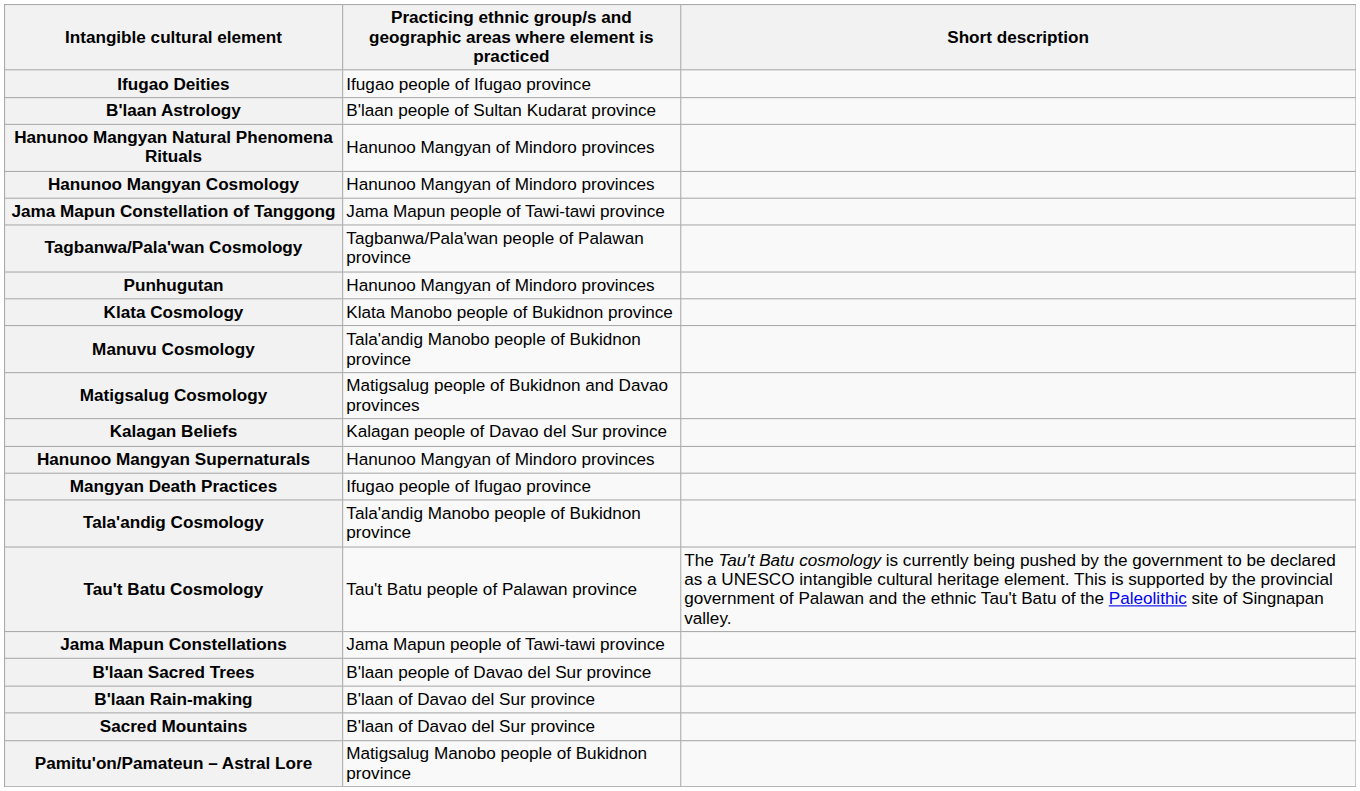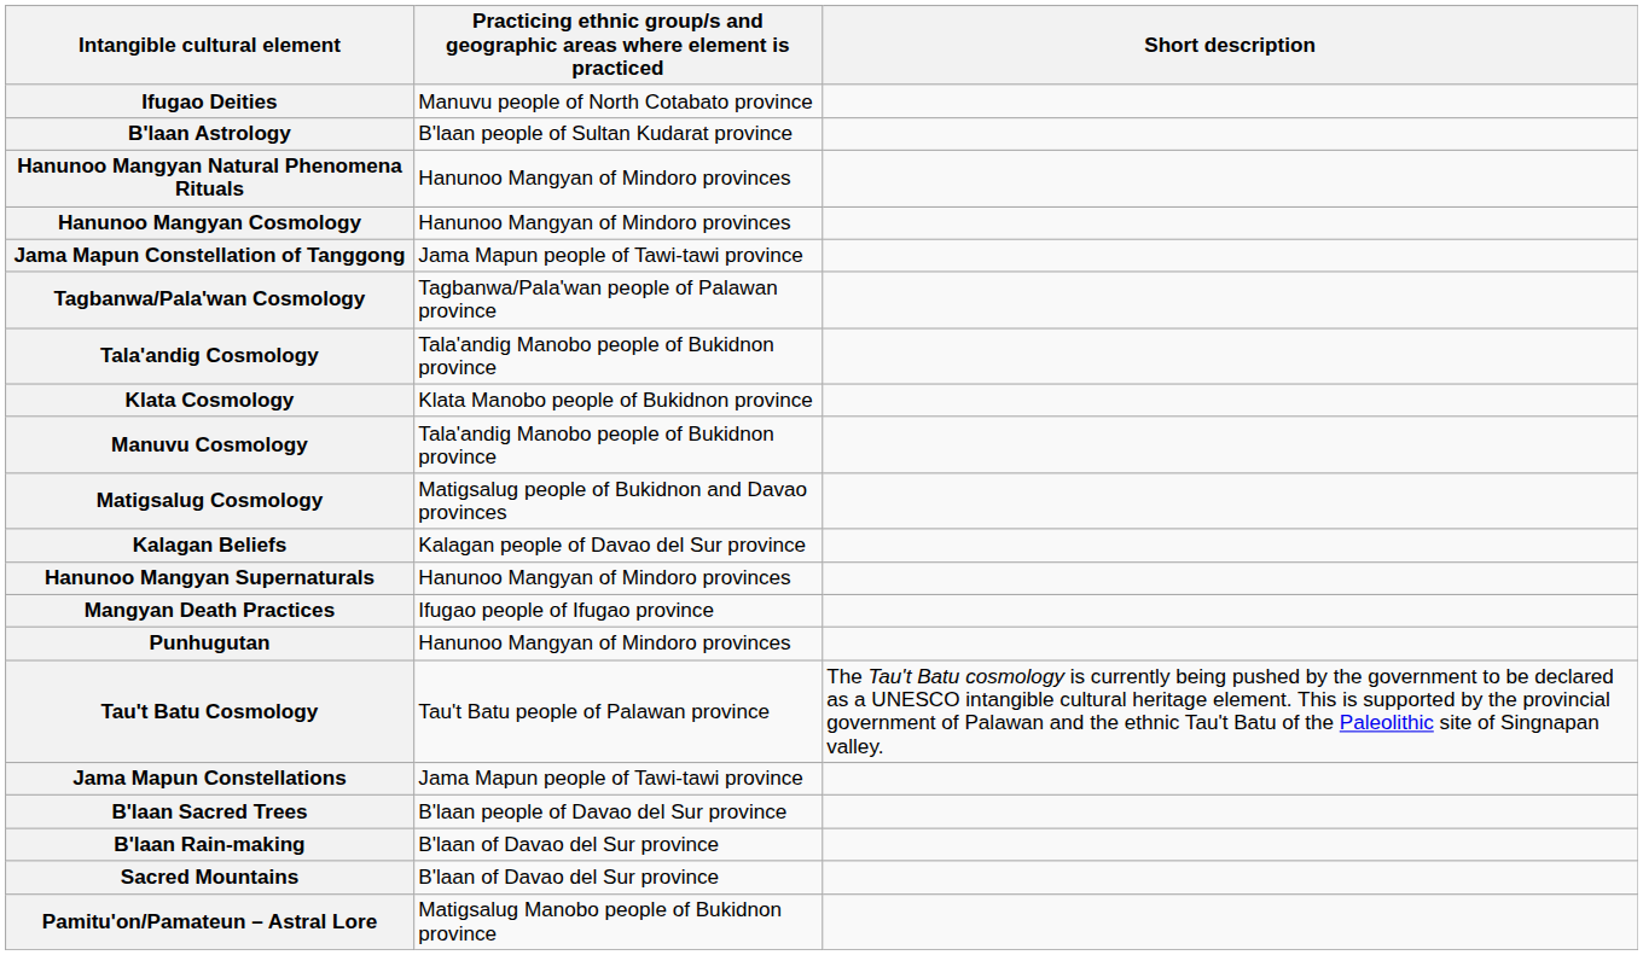Ifugao Deities | column 2: Ifugao people of Ifugao province -> Manuvu people of North Cotabato province
rows swapped: Tala'andig Cosmology <-> Punhugutan
